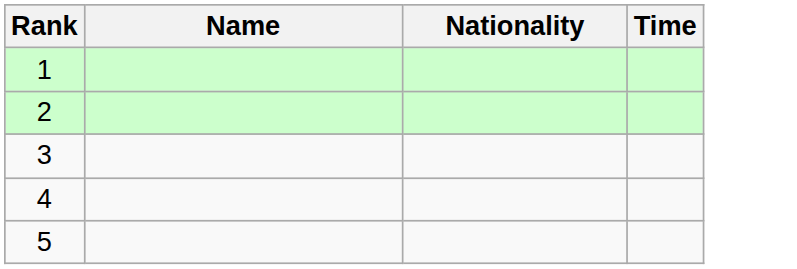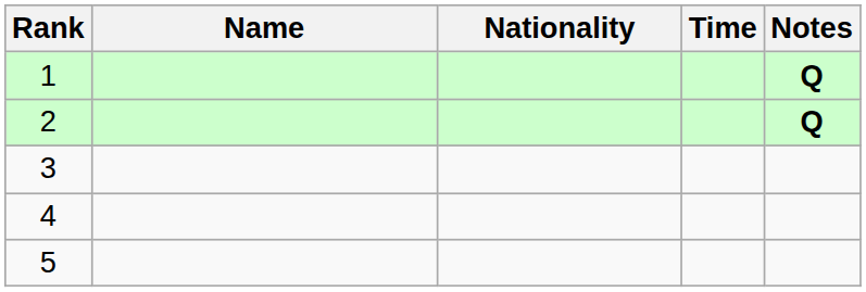+ column: Notes | Q | Q
